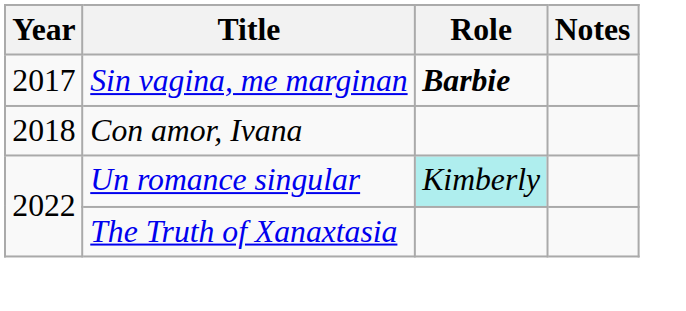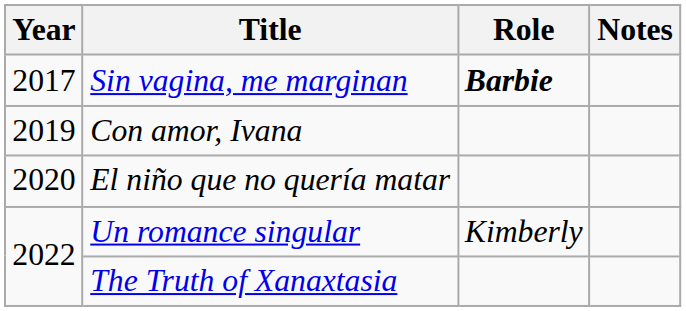Con amor, Ivana | Year: 2018 -> 2019
+ row: 2020 | El niño que no quería matar
Un romance singular | Role: paleturquoise background -> no background
